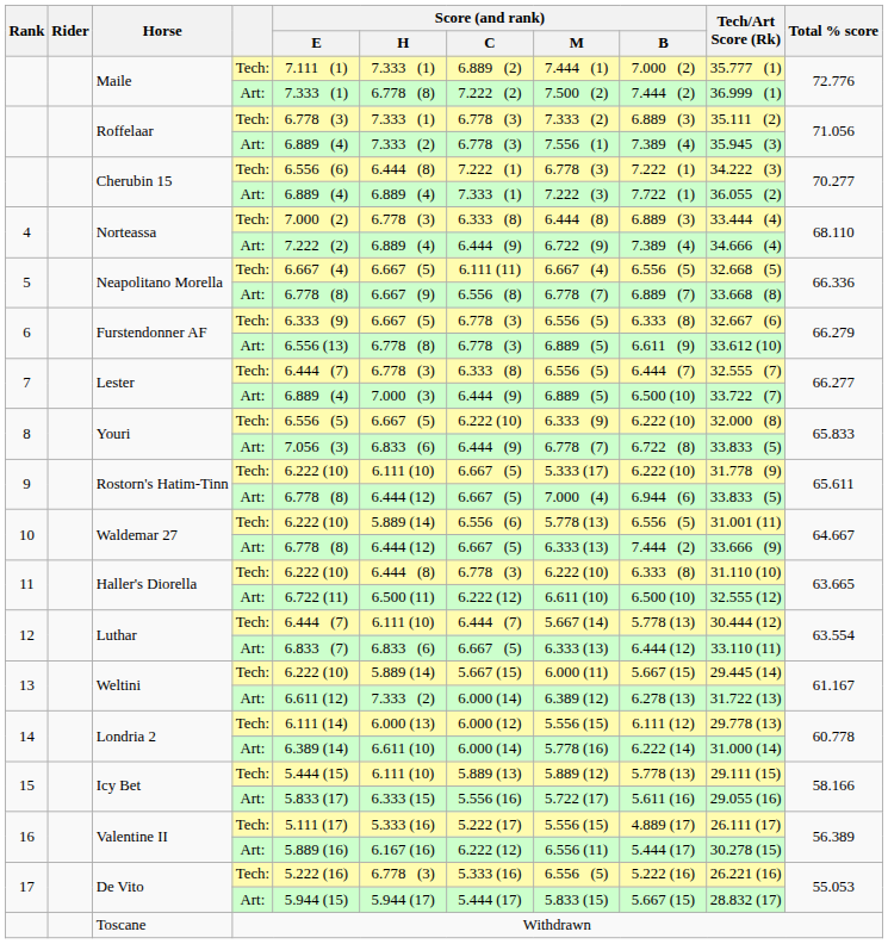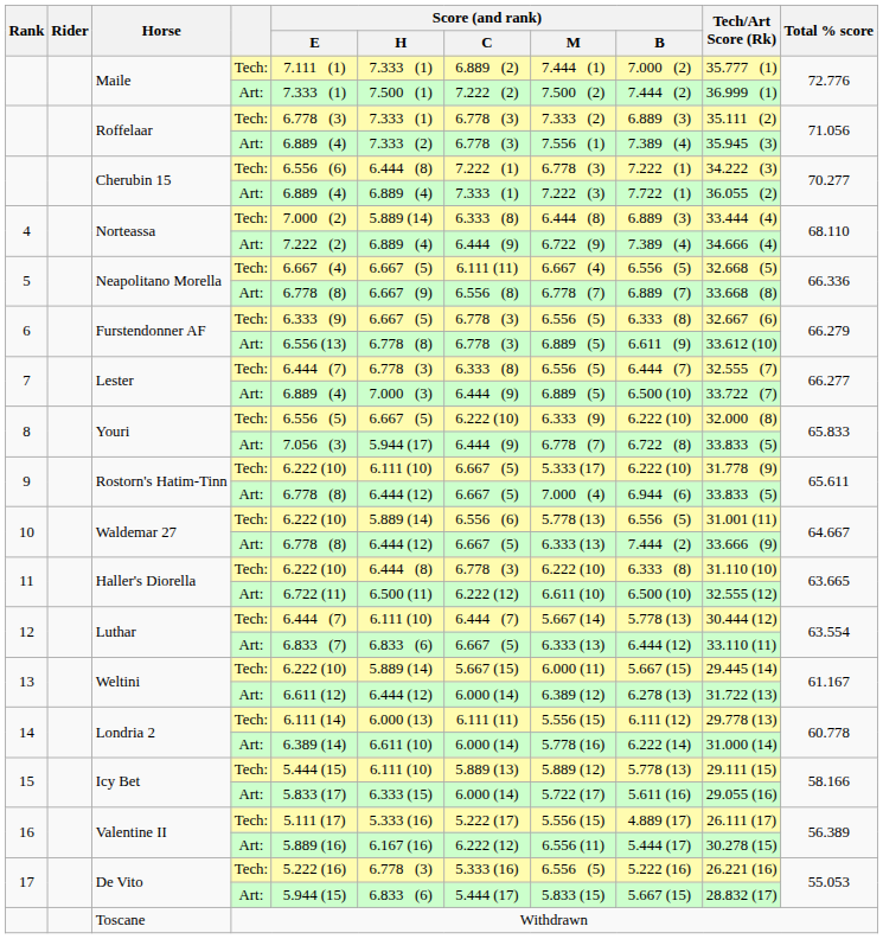Maile / Art: | Score (and rank) / H: 6.778 (8) -> 7.500 (1)
Norteassa / Tech: | Score (and rank) / H: 6.778 (3) -> 5.889 (14)
Youri / Art: | Score (and rank) / H: 6.833 (6) -> 5.944 (17)
Weltini / Art: | Score (and rank) / H: 7.333 (2) -> 6.444 (12)
Londria 2 / Tech: | Score (and rank) / C: 6.000 (12) -> 6.111 (11)
Icy Bet / Art: | Score (and rank) / C: 5.556 (16) -> 6.000 (14)
De Vito / Art: | Score (and rank) / H: 5.944 (17) -> 6.833 (6)
